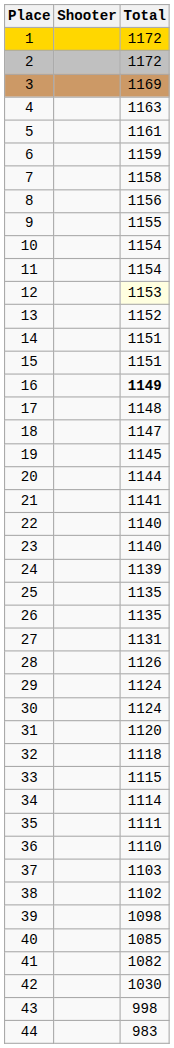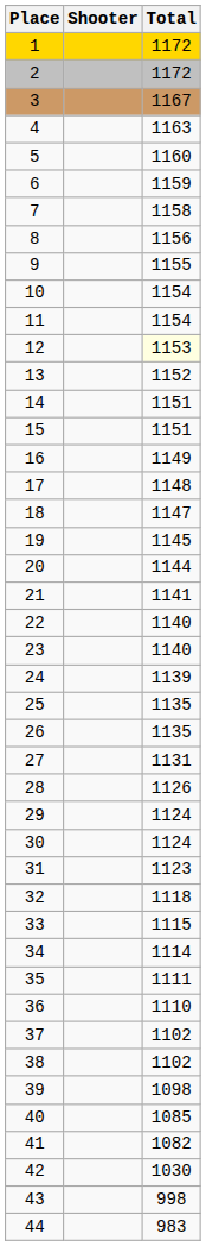3 | Total: 1169 -> 1167
5 | Total: 1161 -> 1160
16 | Total: bold -> normal
31 | Total: 1120 -> 1123
37 | Total: 1103 -> 1102
